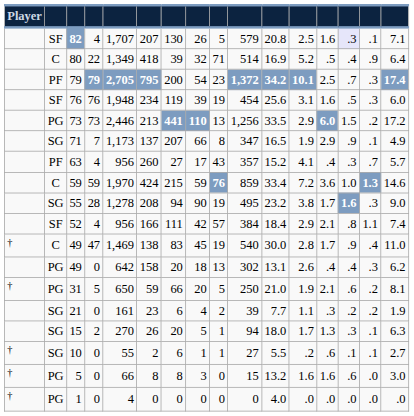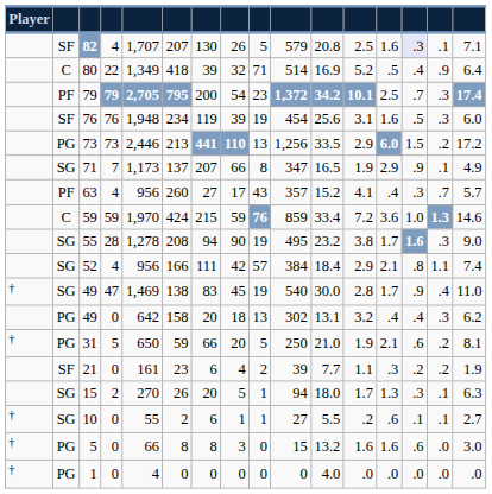52 | column 2: SF -> SG
49 / 47 | column 2: C -> SG
49 / 0 | column 12: 2.6 -> 3.2
21 | column 2: SG -> SF
